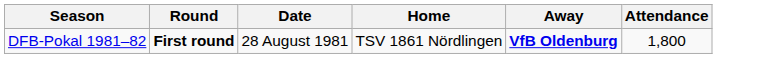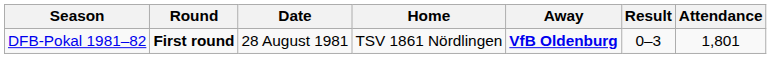+ column: Result | 0–3
DFB-Pokal 1981–82 | Attendance: 1,800 -> 1,801
